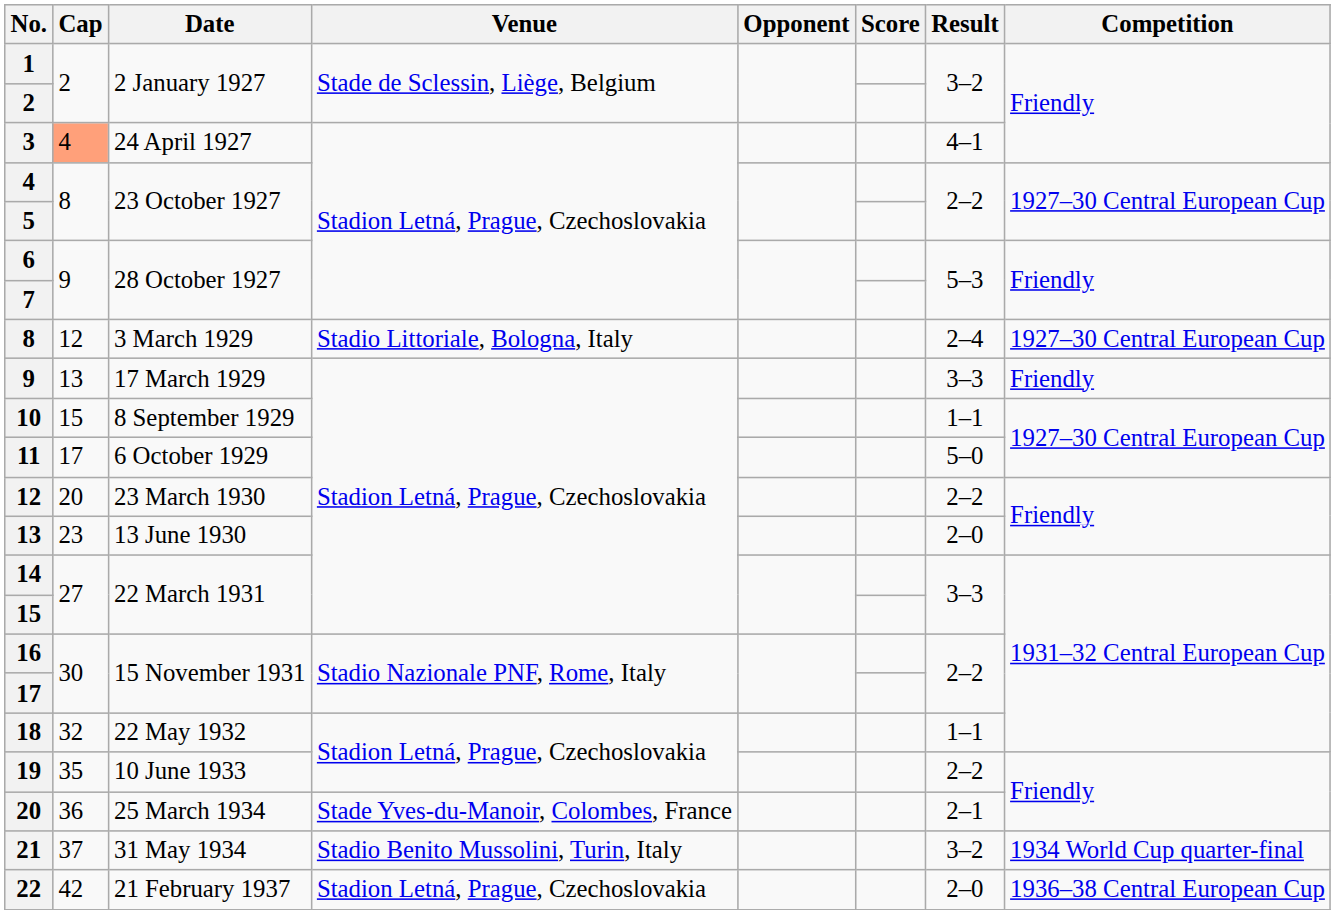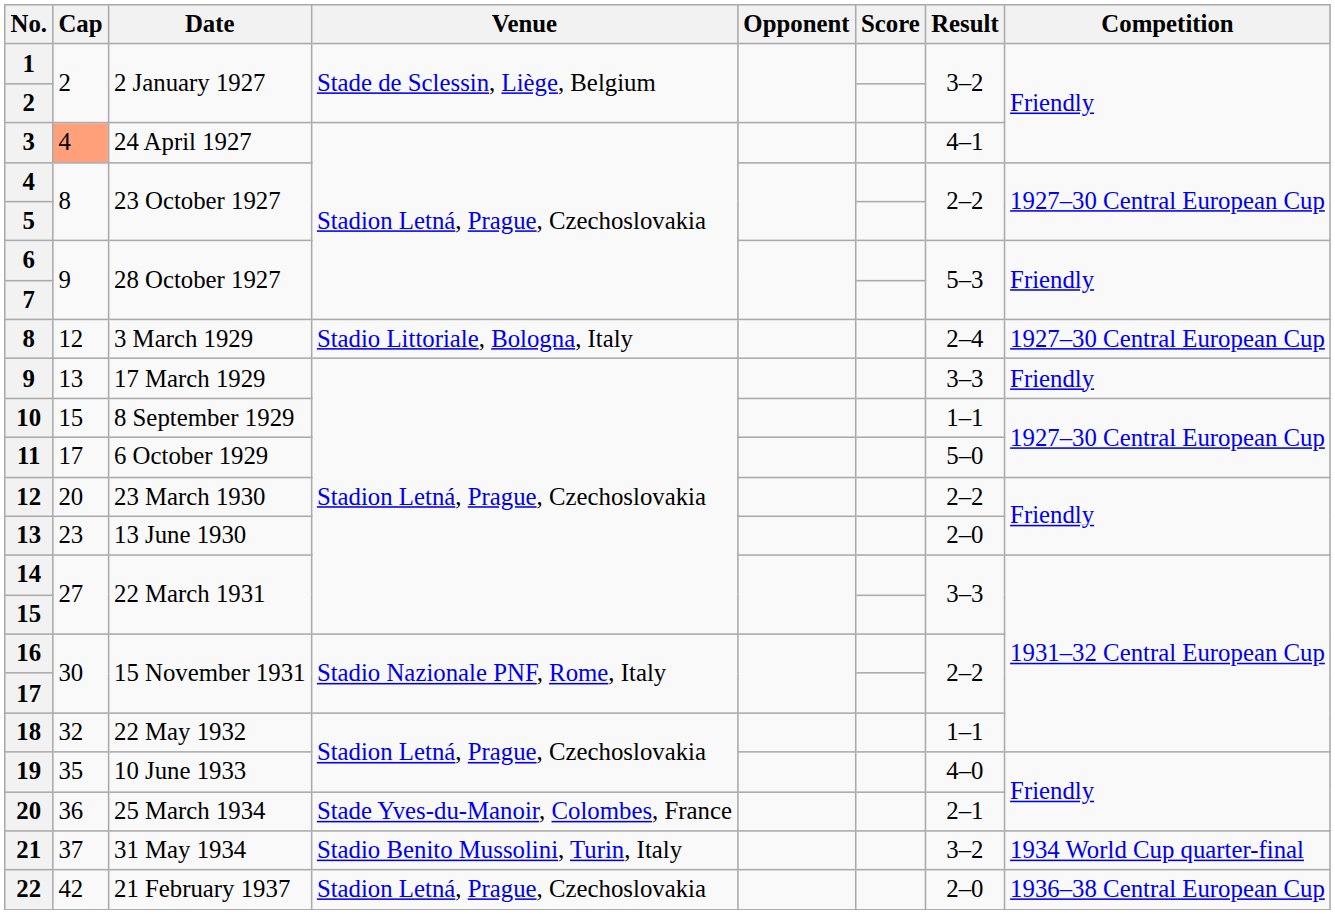19 | Result: 2–2 -> 4–0
